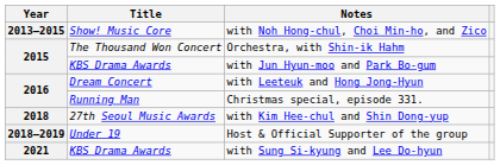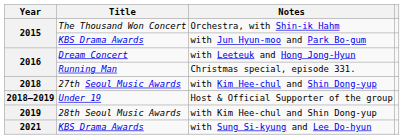- row: 2013–2015 | Show! Music Core | with Noh Hong-chul, Choi Min-ho, and Zico
+ row: 2019 | 28th Seoul Music Awards | with Kim Hee-chul and Shin Dong-yup
